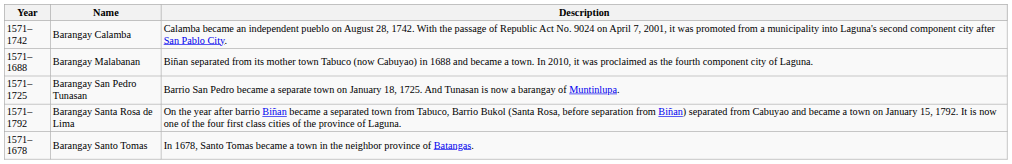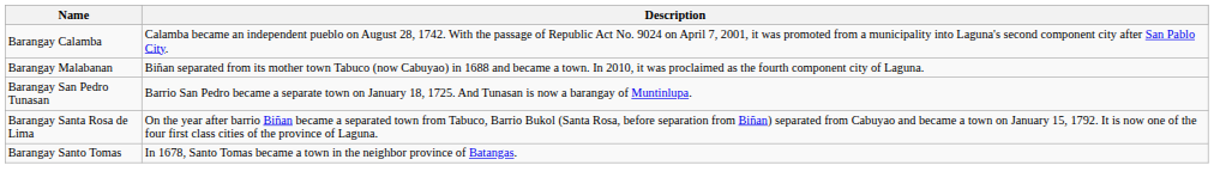- column: Year | 1571–1742 | 1571–1688 | 1571–1725 | 1571–1792 | 1571–1678
